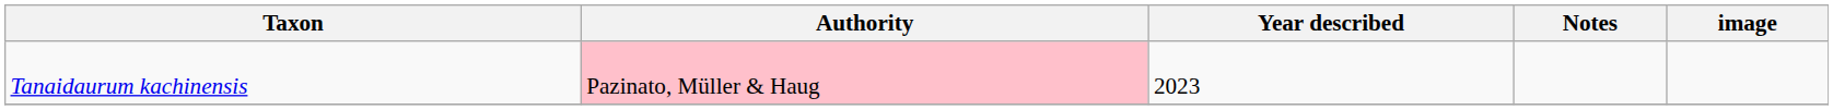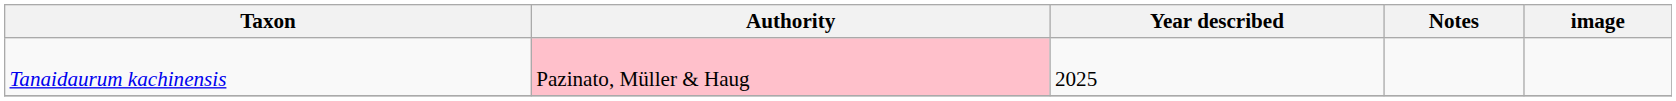Tanaidaurum kachinensis | Year described: 2023 -> 2025
